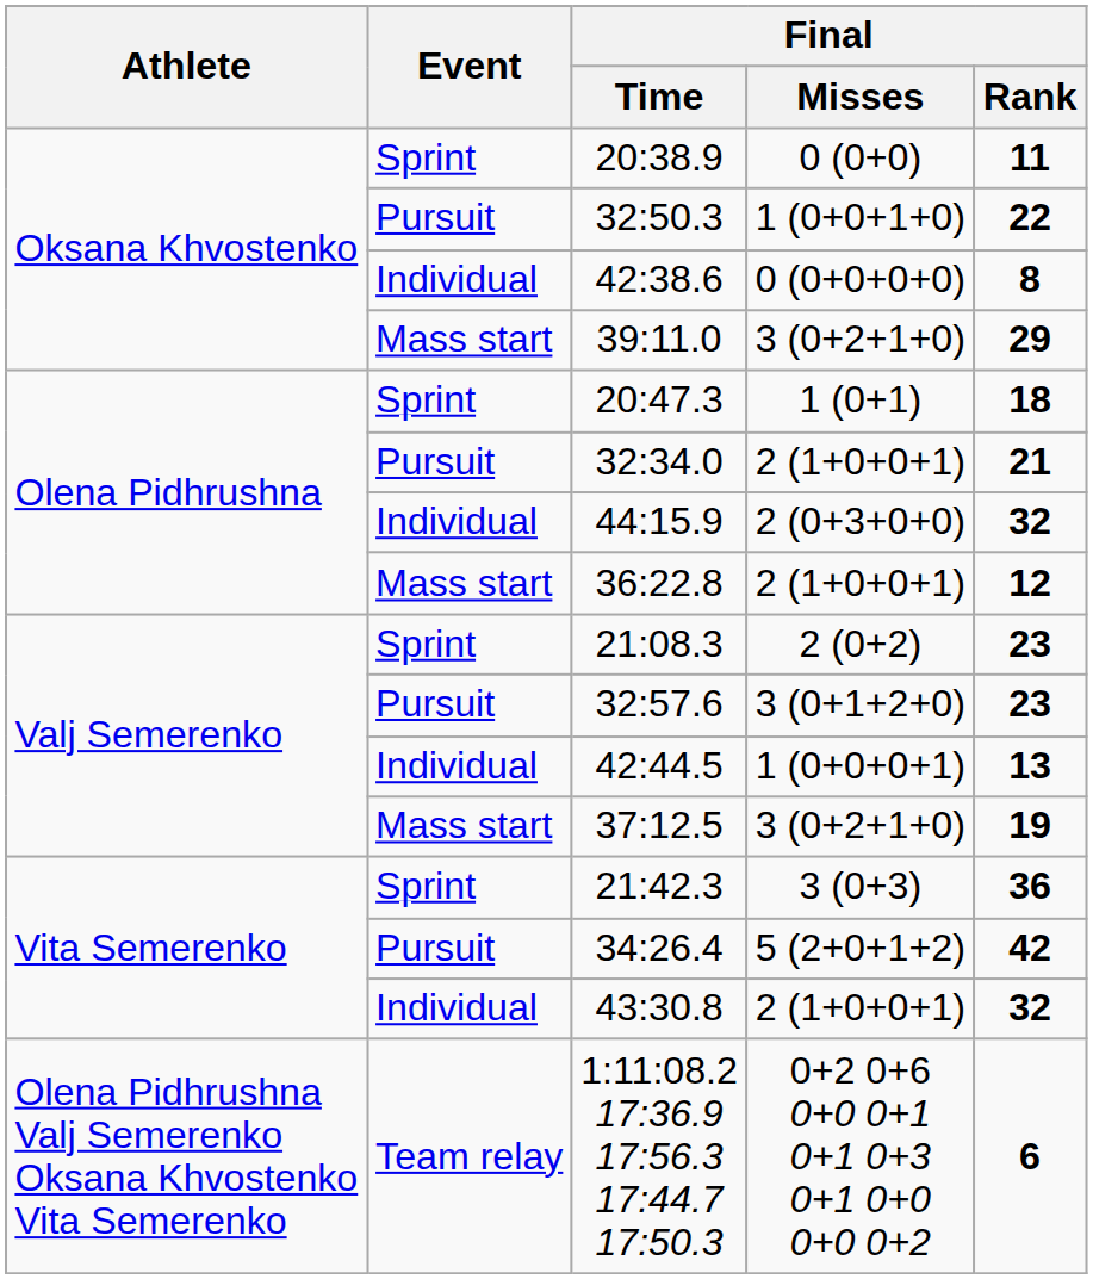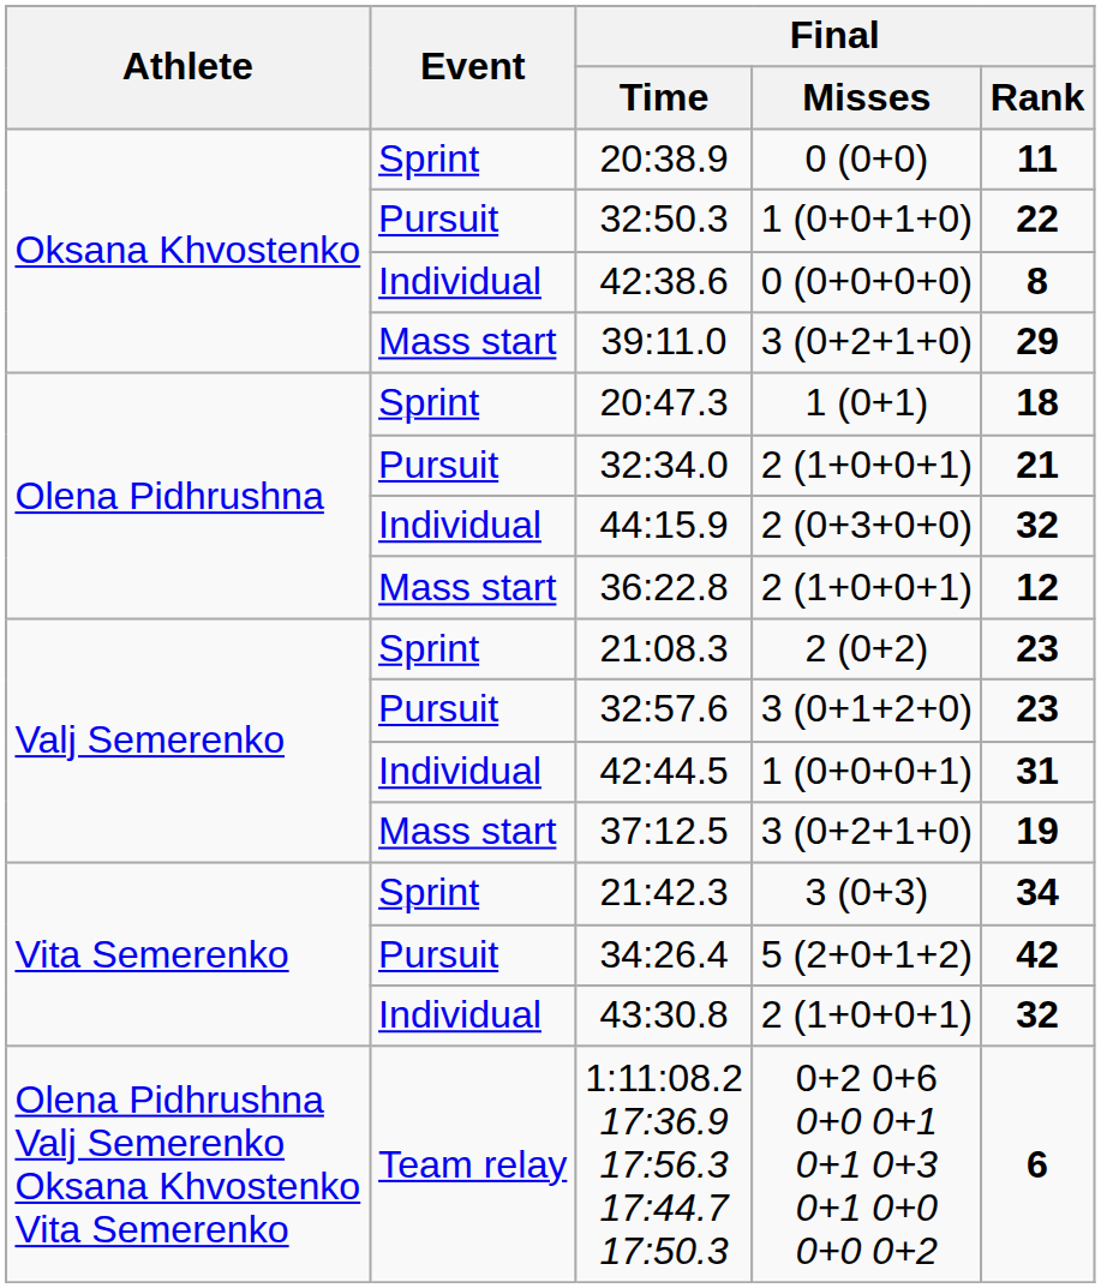42:44.5 | Final / Rank: 13 -> 31
21:42.3 | Final / Rank: 36 -> 34
